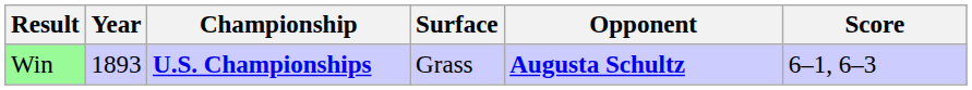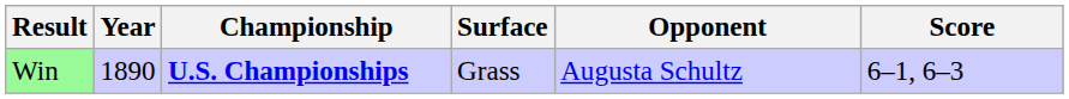Win | Year: 1893 -> 1890
Win | Opponent: bold -> normal
